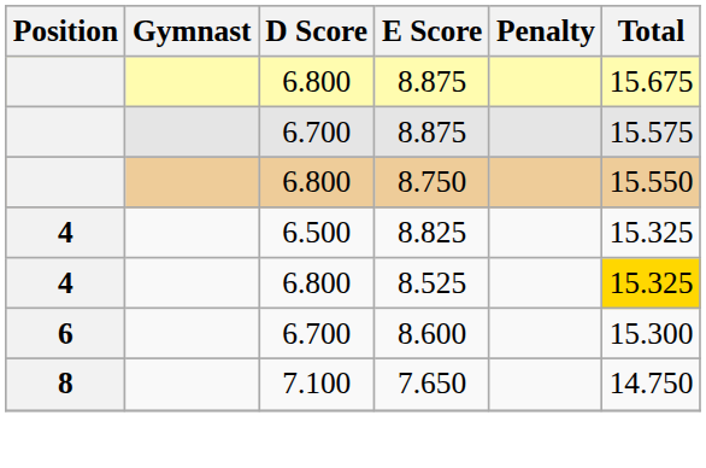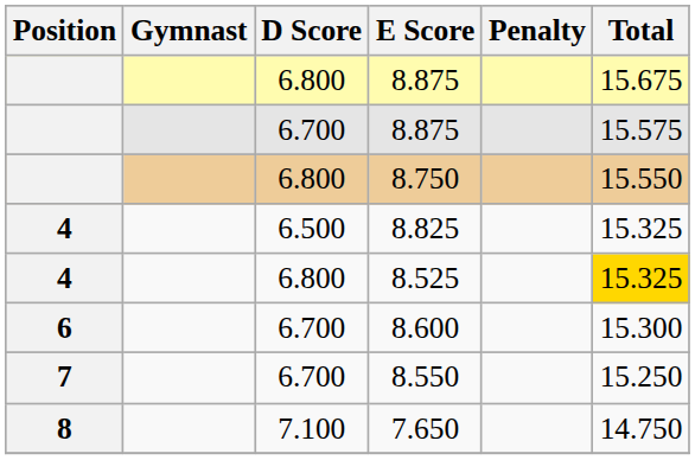+ row: 7 | 6.700 | 8.550 | 15.250
